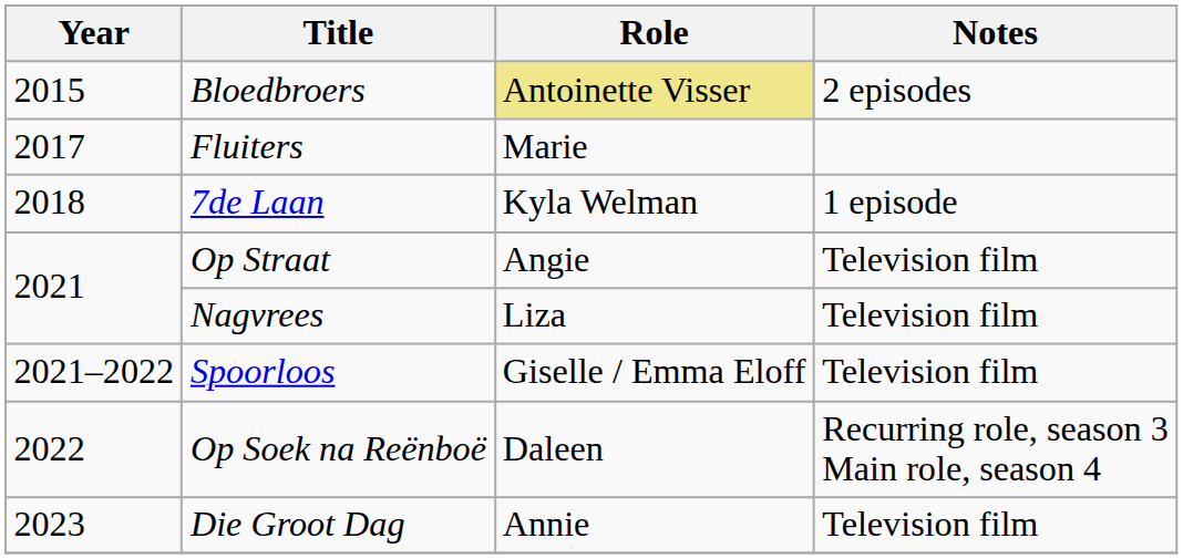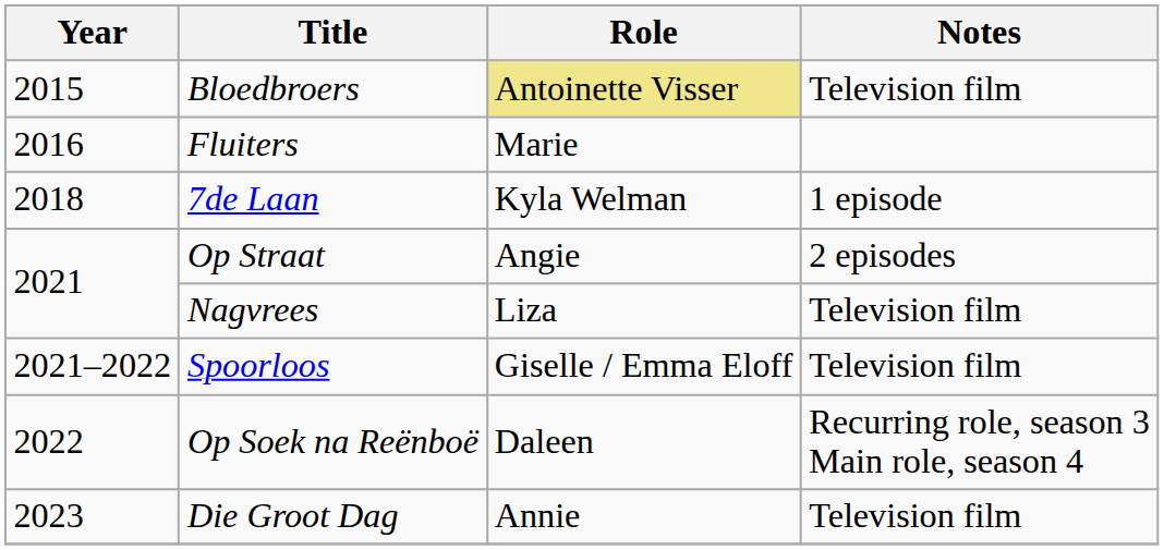Bloedbroers | Notes: 2 episodes -> Television film
Fluiters | Year: 2017 -> 2016
Op Straat | Notes: Television film -> 2 episodes
